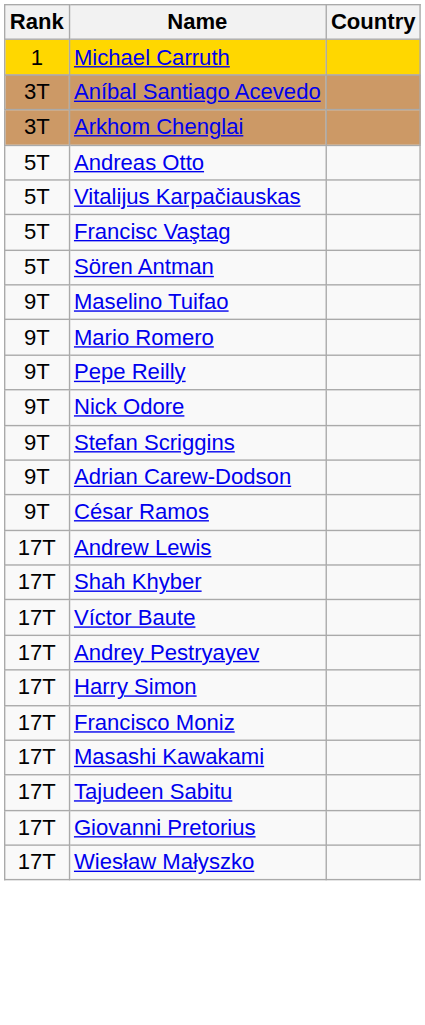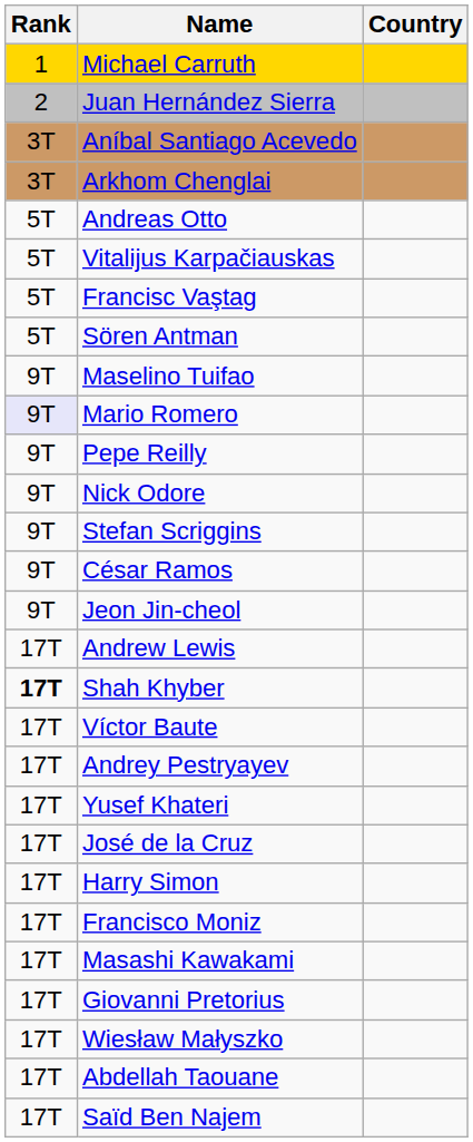+ row: 2 | Juan Hernández Sierra
Mario Romero | Rank: no background -> lavender background
- row: 9T | Adrian Carew-Dodson
+ row: 9T | Jeon Jin-cheol
Shah Khyber | Rank: normal -> bold
+ row: 17T | Yusef Khateri
+ row: 17T | José de la Cruz
- row: 17T | Tajudeen Sabitu
+ row: 17T | Abdellah Taouane
+ row: 17T | Saïd Ben Najem
